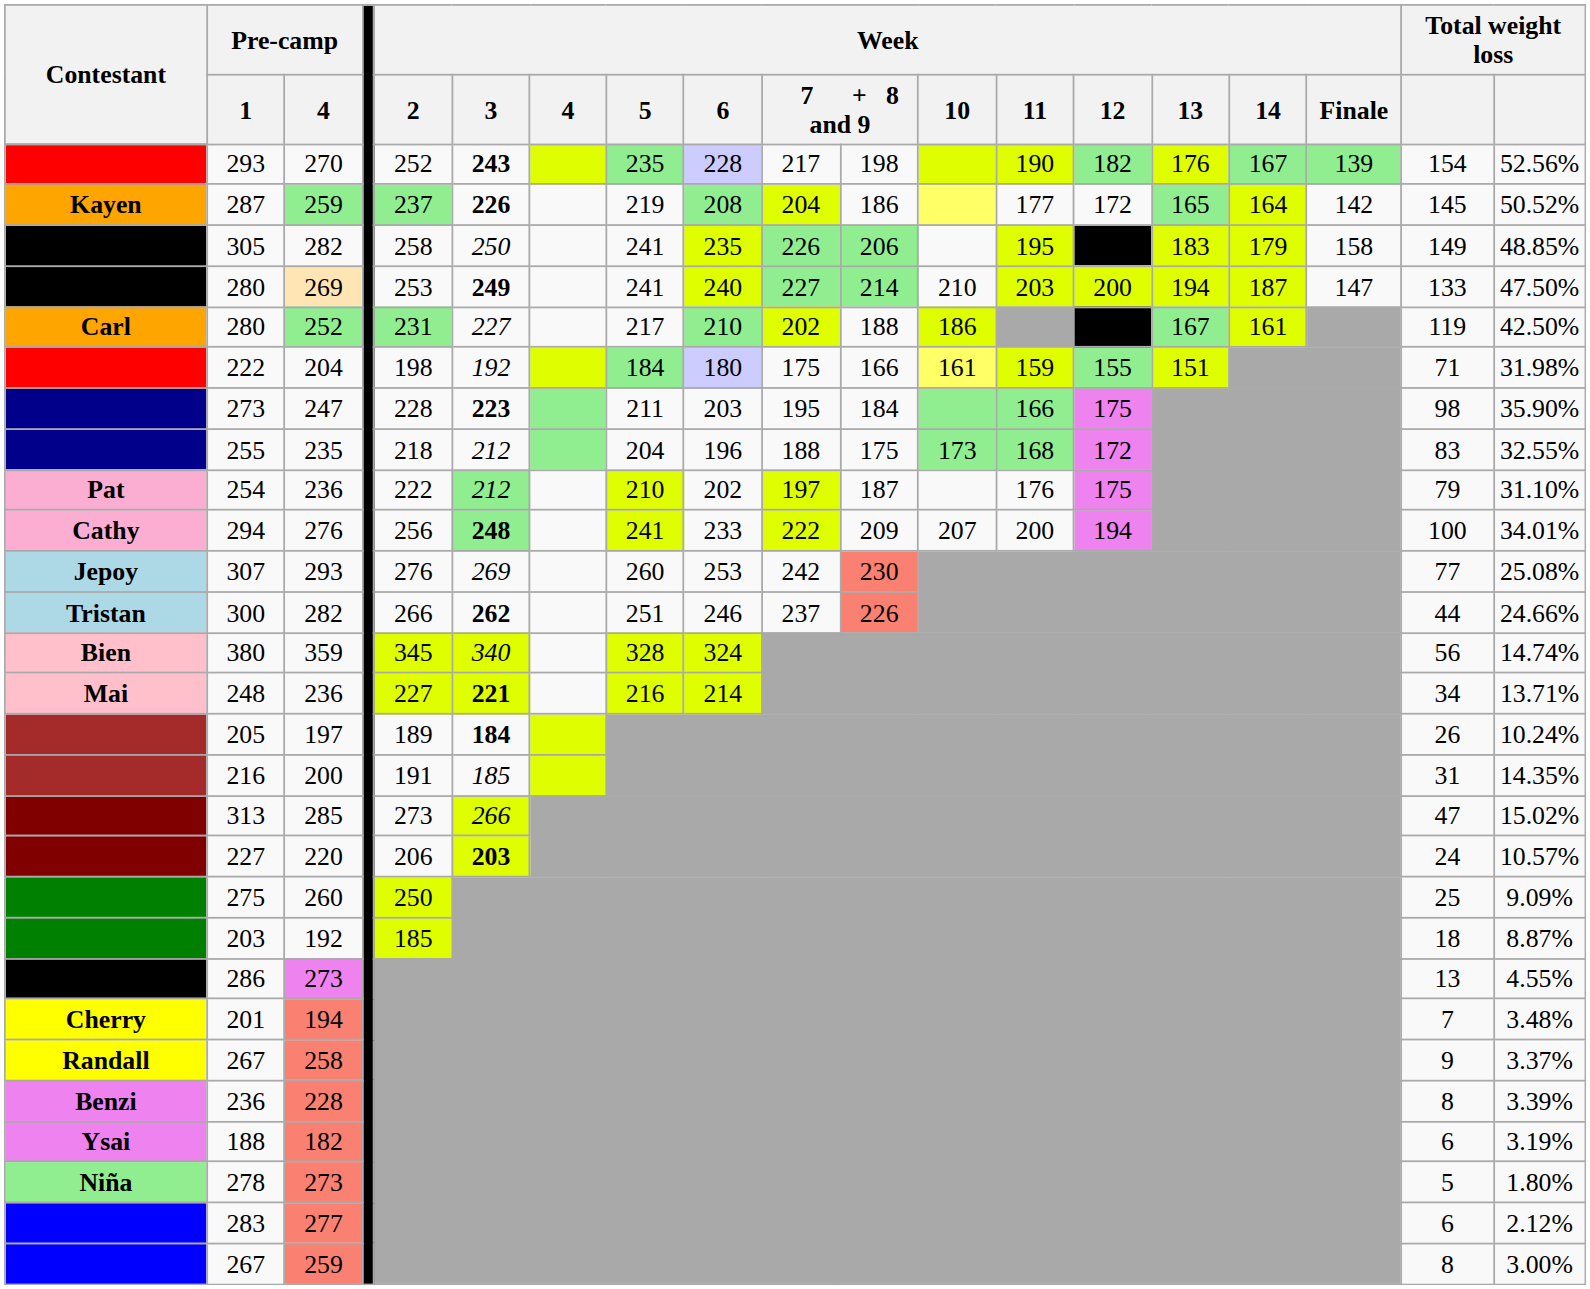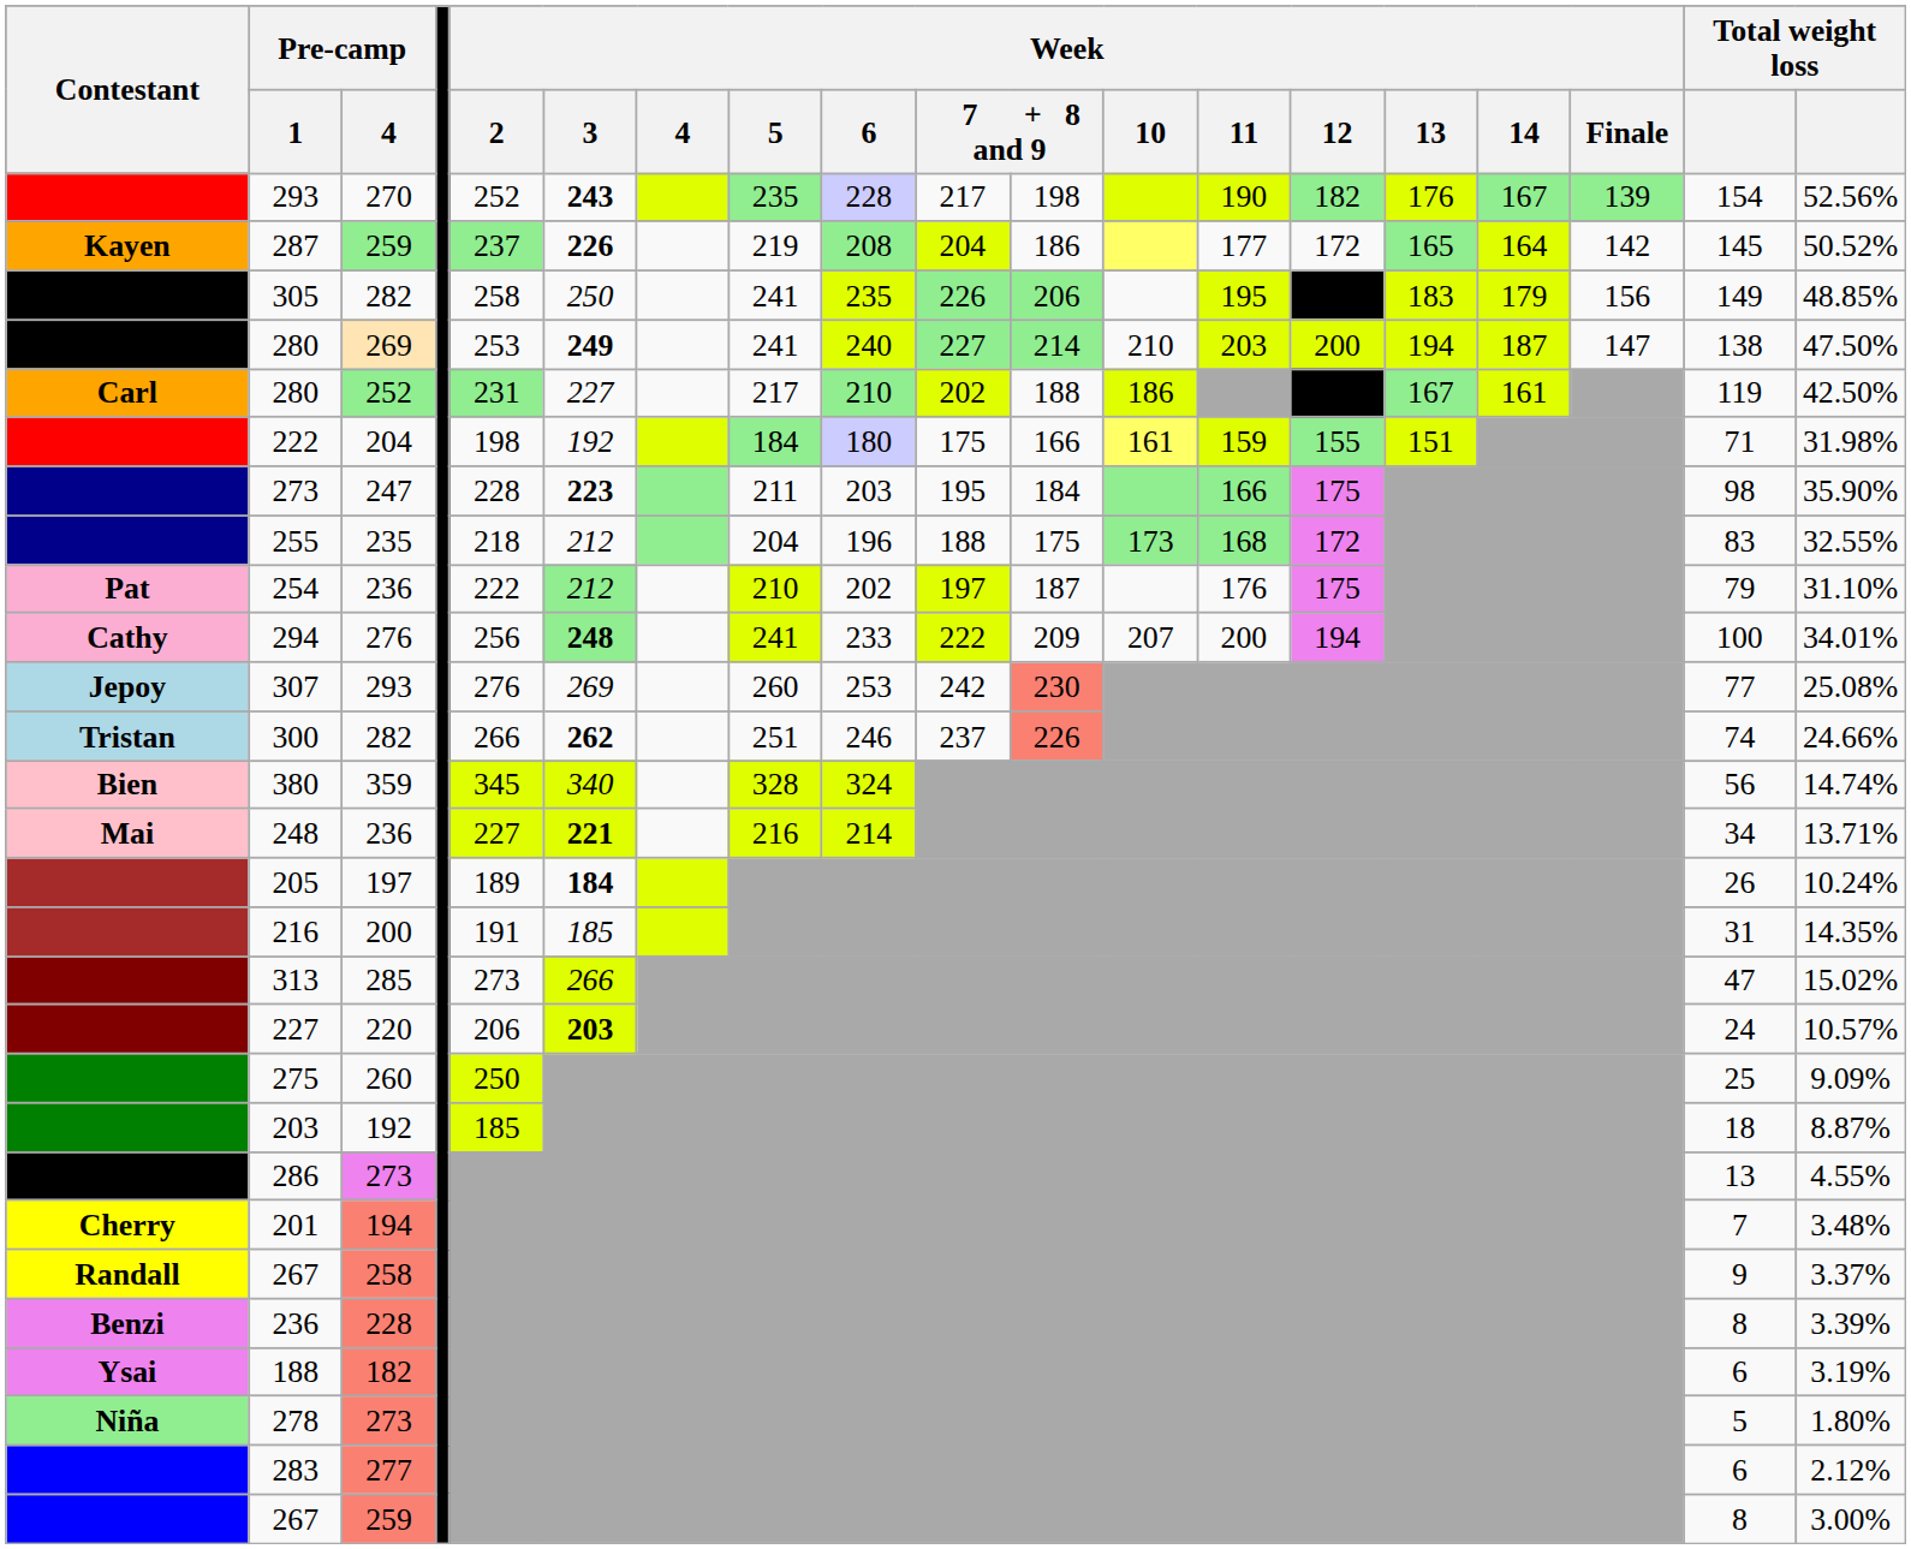305 | Week / Finale: 158 -> 156
280 / 269 | column 18: 133 -> 138
300 | column 18: 44 -> 74
